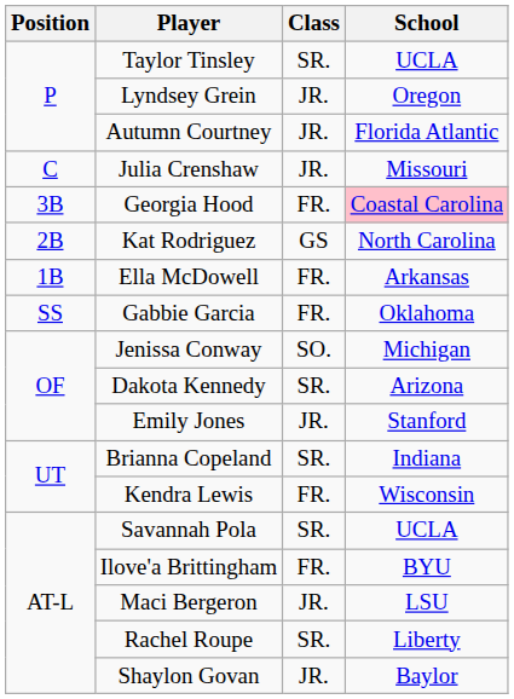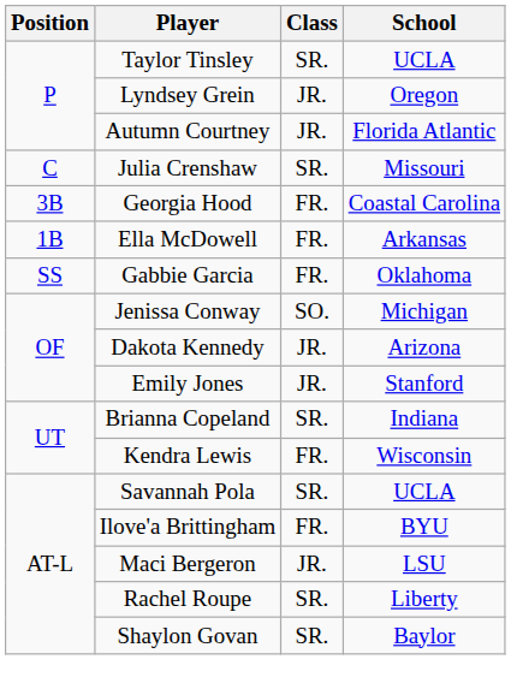Julia Crenshaw | Class: JR. -> SR.
Georgia Hood | School: pink background -> no background
- row: 2B | Kat Rodriguez | GS | North Carolina
Dakota Kennedy | Class: SR. -> JR.
Shaylon Govan | Class: JR. -> SR.
